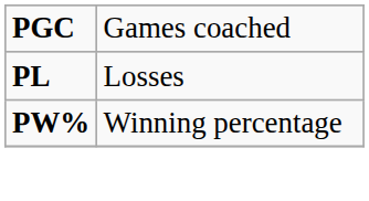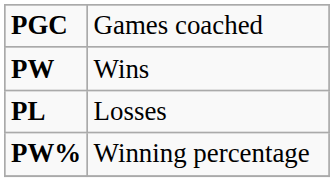+ row: PW | Wins
